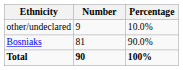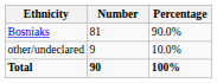rows swapped: Bosniaks <-> other/undeclared
